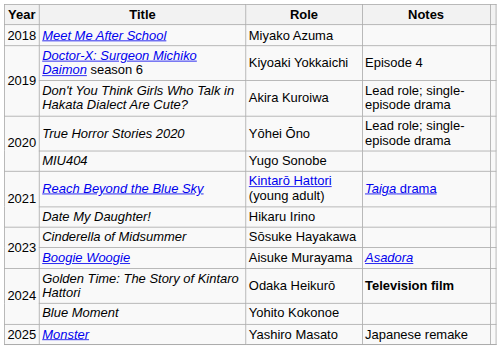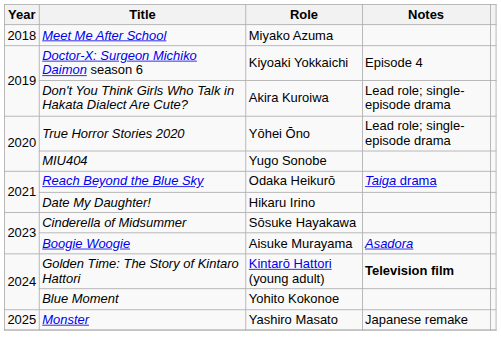Reach Beyond the Blue Sky | Role: Kintarō Hattori (young adult) -> Odaka Heikurō
Golden Time: The Story of Kintaro Hattori | Role: Odaka Heikurō -> Kintarō Hattori (young adult)
